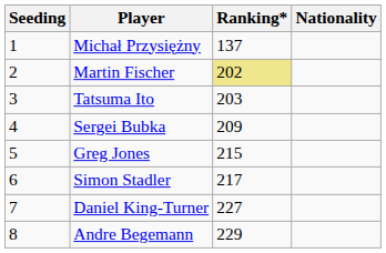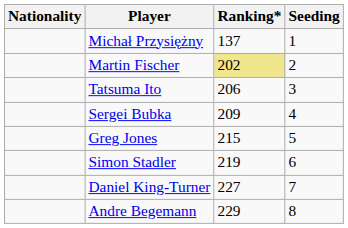columns swapped: Nationality <-> Seeding
Tatsuma Ito | Ranking*: 203 -> 206
Simon Stadler | Ranking*: 217 -> 219
